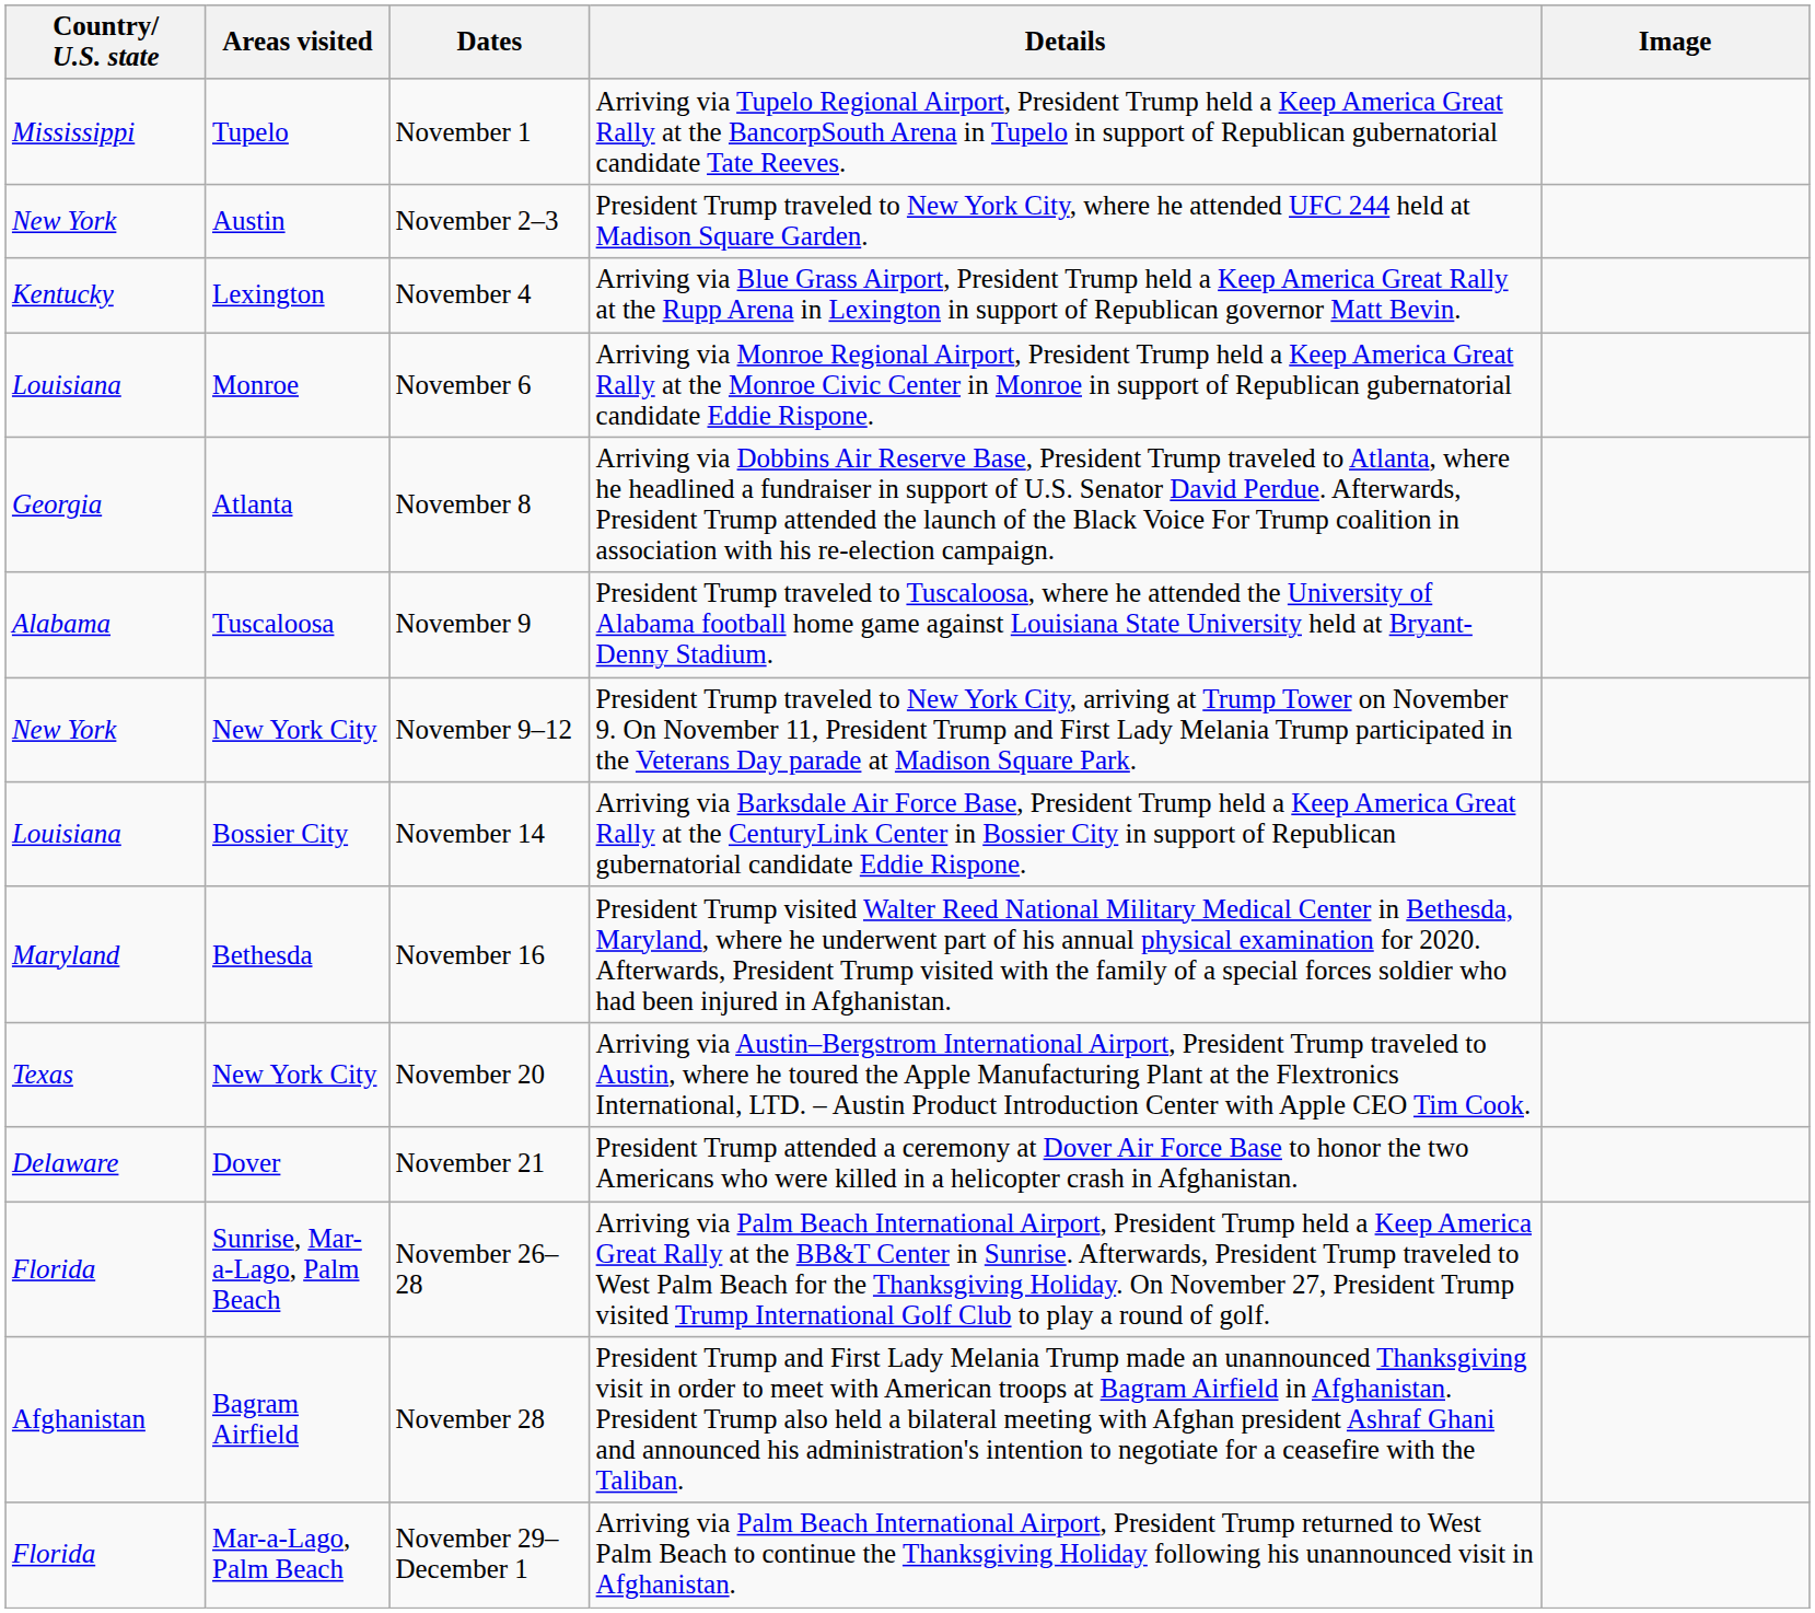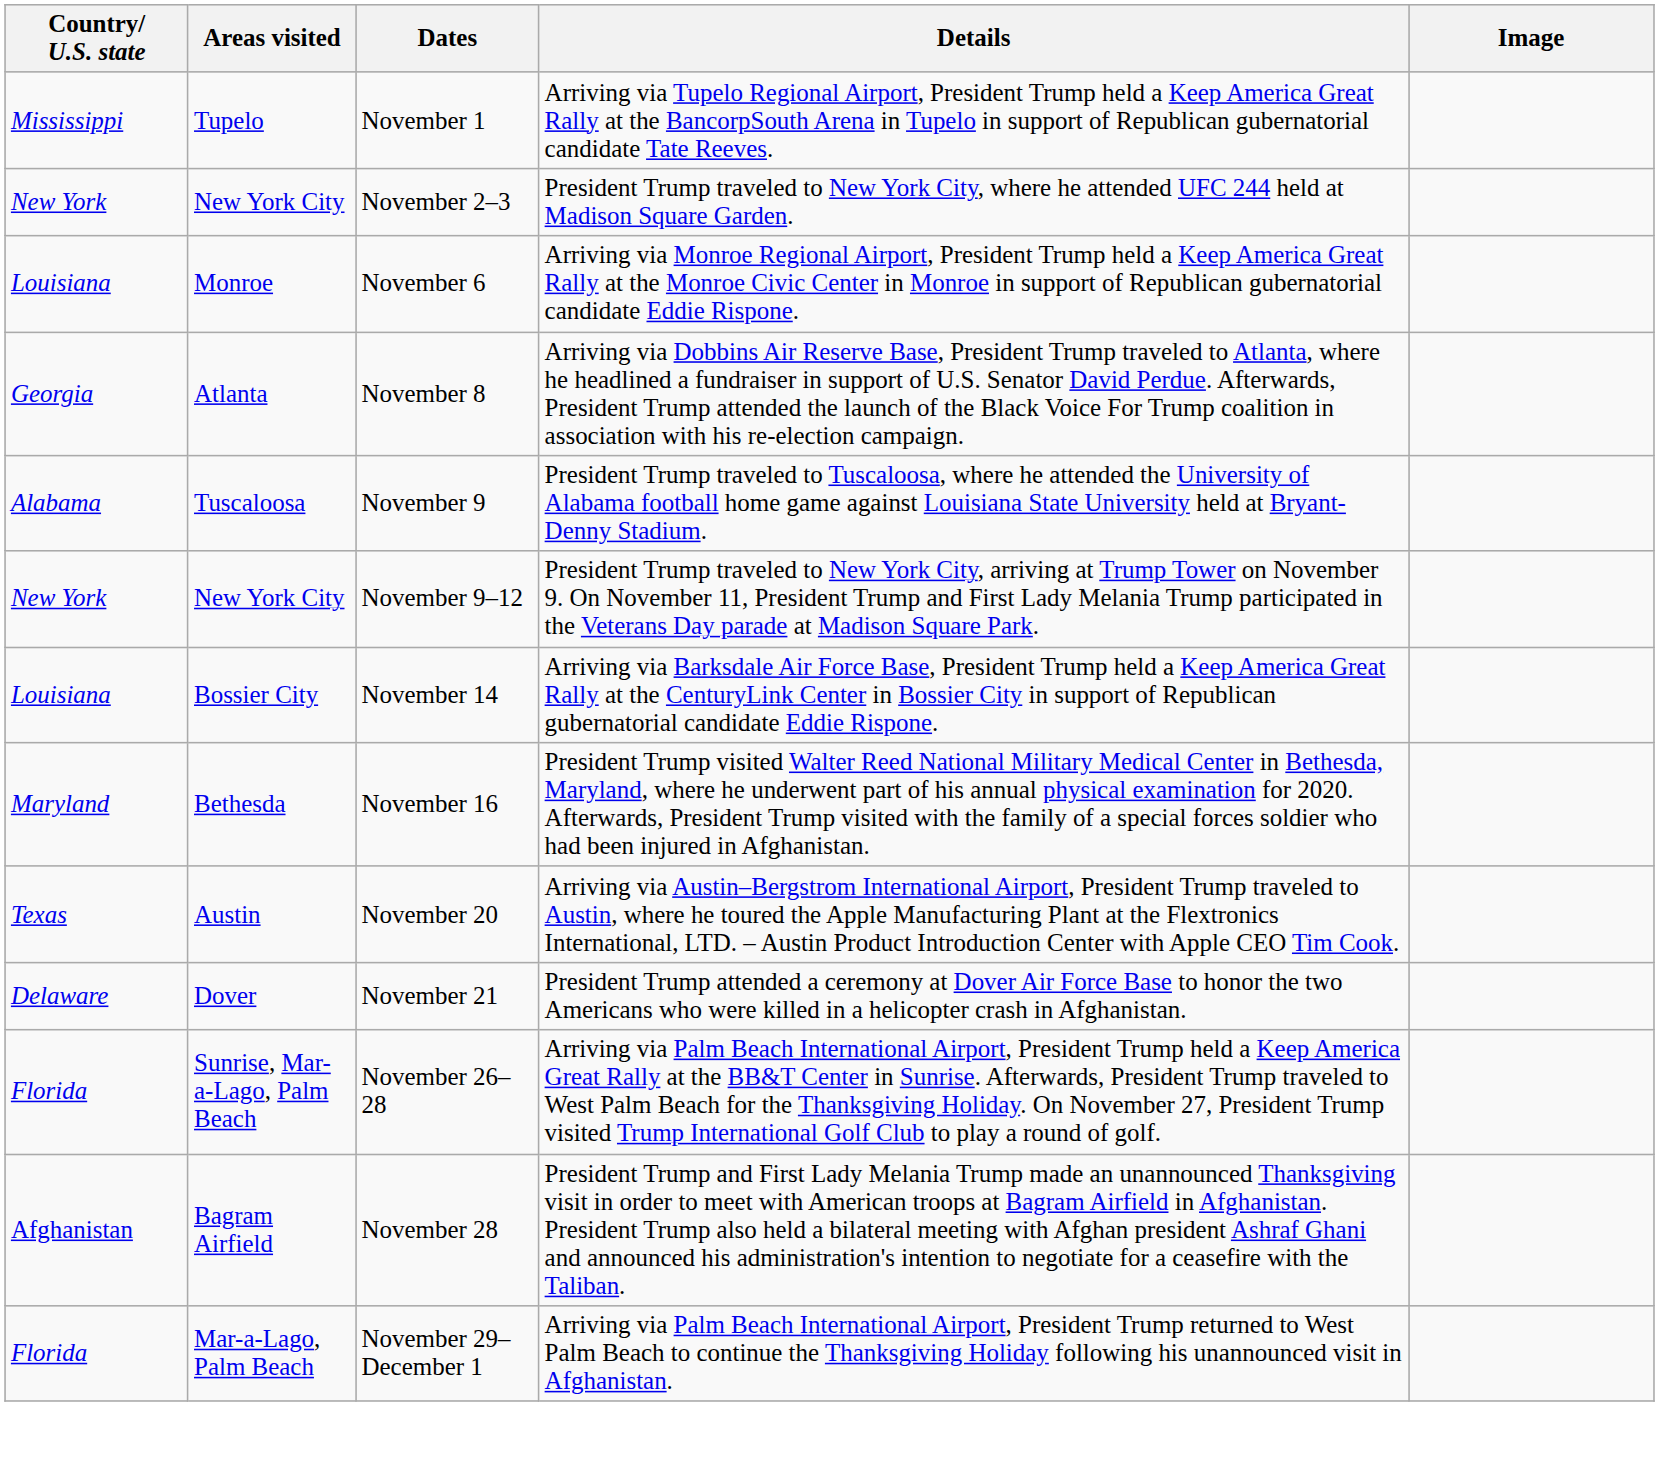November 2–3 | Areas visited: Austin -> New York City
- row: Kentucky | Lexington | November 4 | Arriving via Blue Grass Airport, President Trump held a Keep America Great Rally at the Rupp Arena in Lexington in support of Republican governor Matt Bevin.
November 20 | Areas visited: New York City -> Austin
